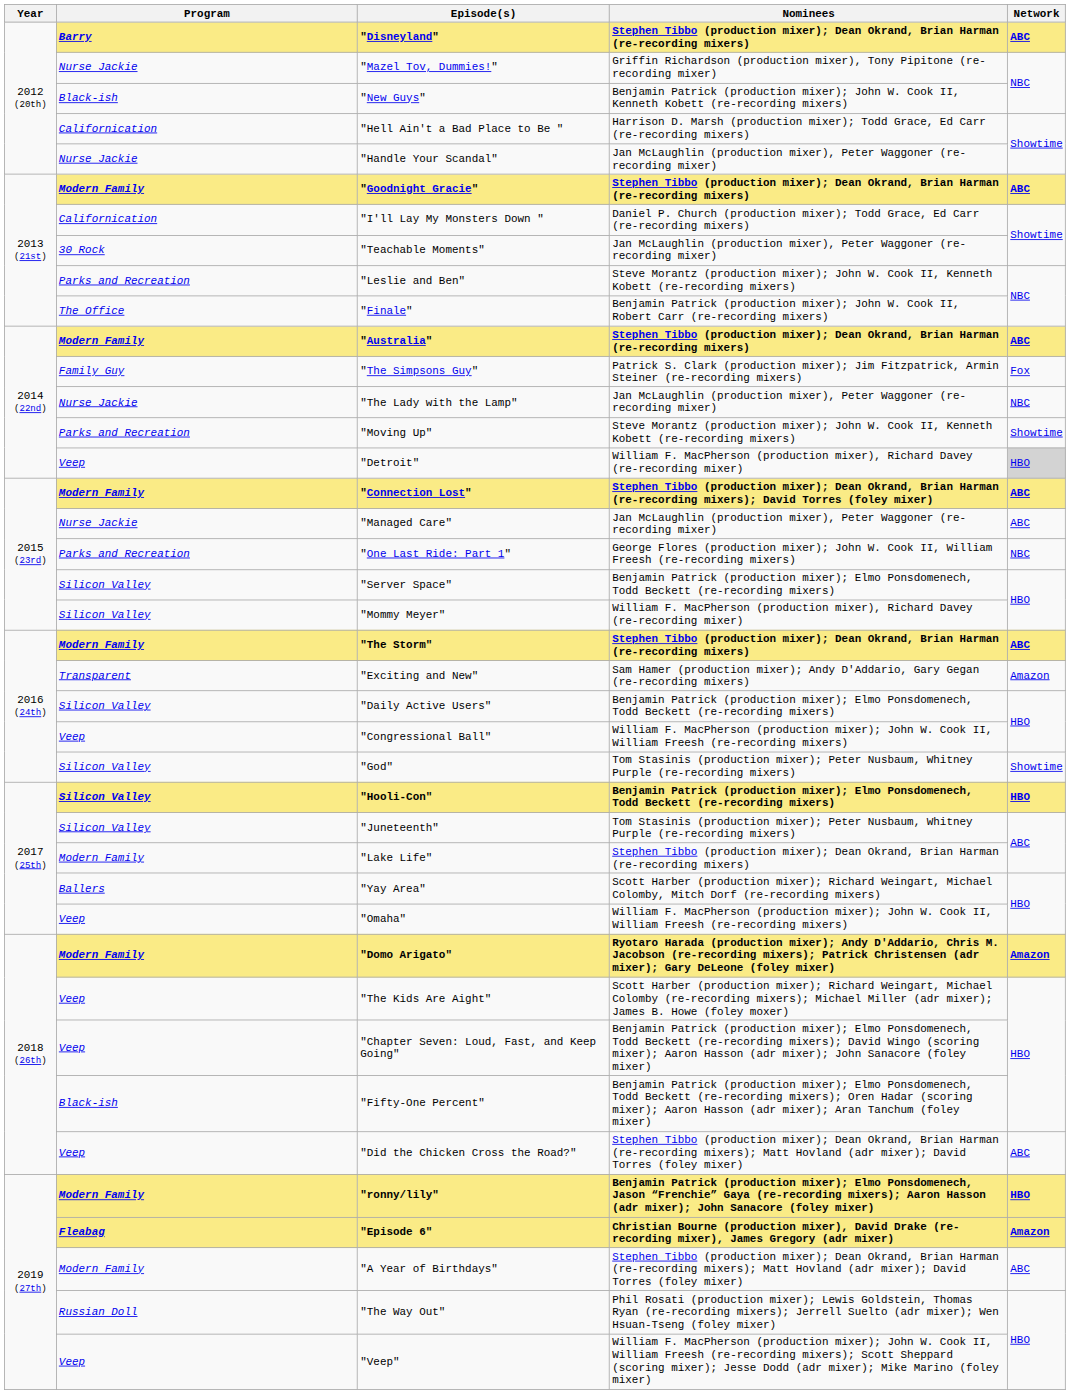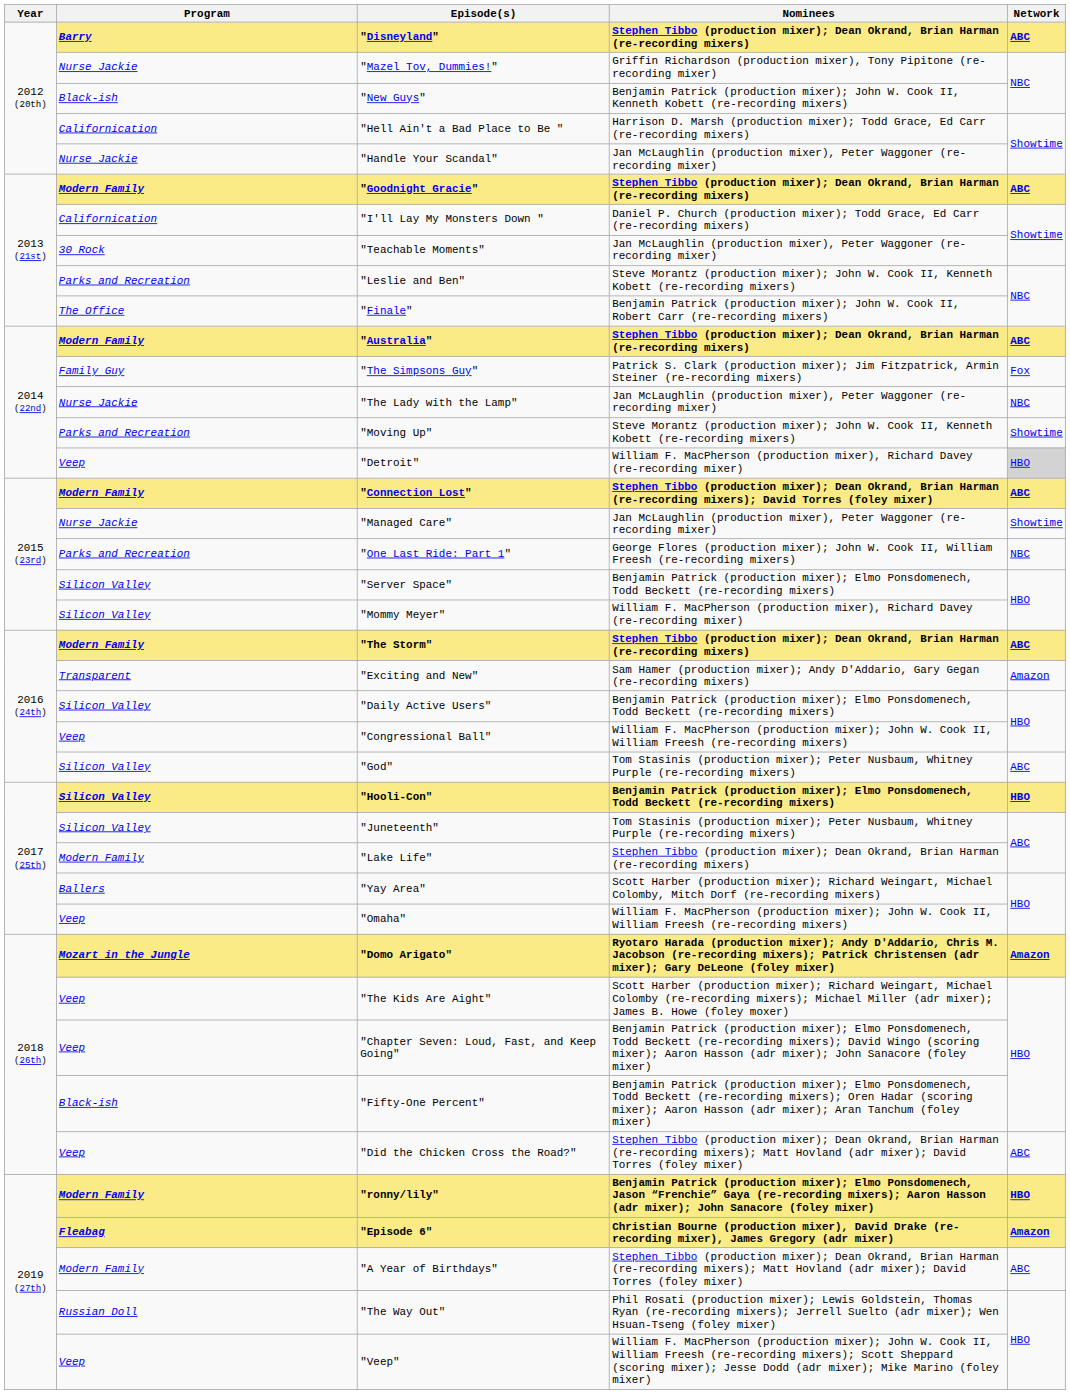"Managed Care" | Network: ABC -> Showtime
"God" | Network: Showtime -> ABC
"Domo Arigato" | Program: Modern Family -> Mozart in the Jungle
